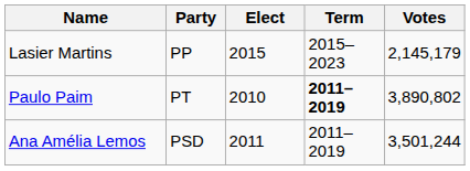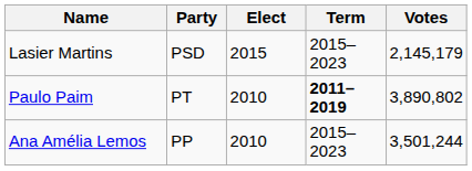Lasier Martins | Party: PP -> PSD
Ana Amélia Lemos | Party: PSD -> PP
Ana Amélia Lemos | Elect: 2011 -> 2010
Ana Amélia Lemos | Term: 2011–2019 -> 2015–2023
